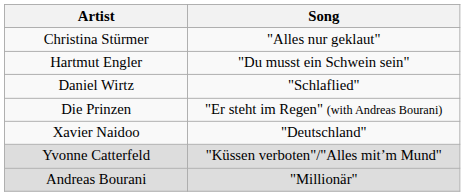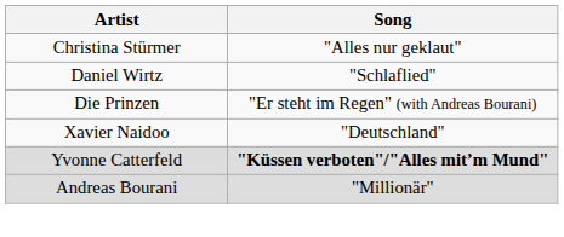- row: Hartmut Engler | "Du musst ein Schwein sein"
Yvonne Catterfeld | Song: normal -> bold
